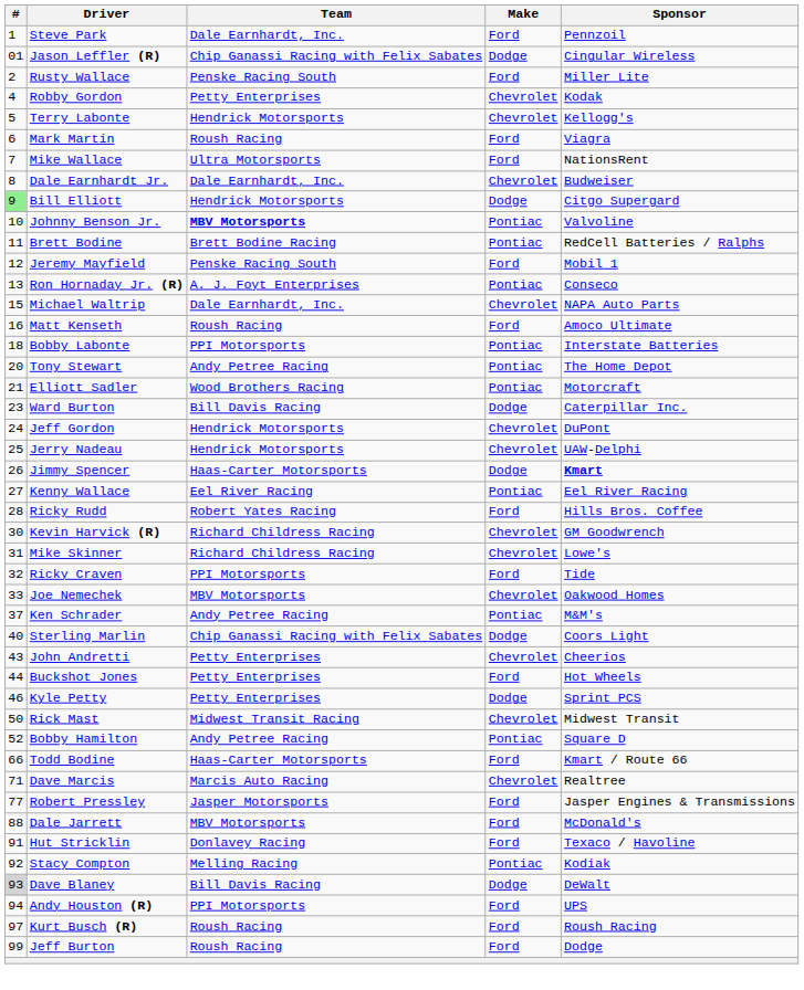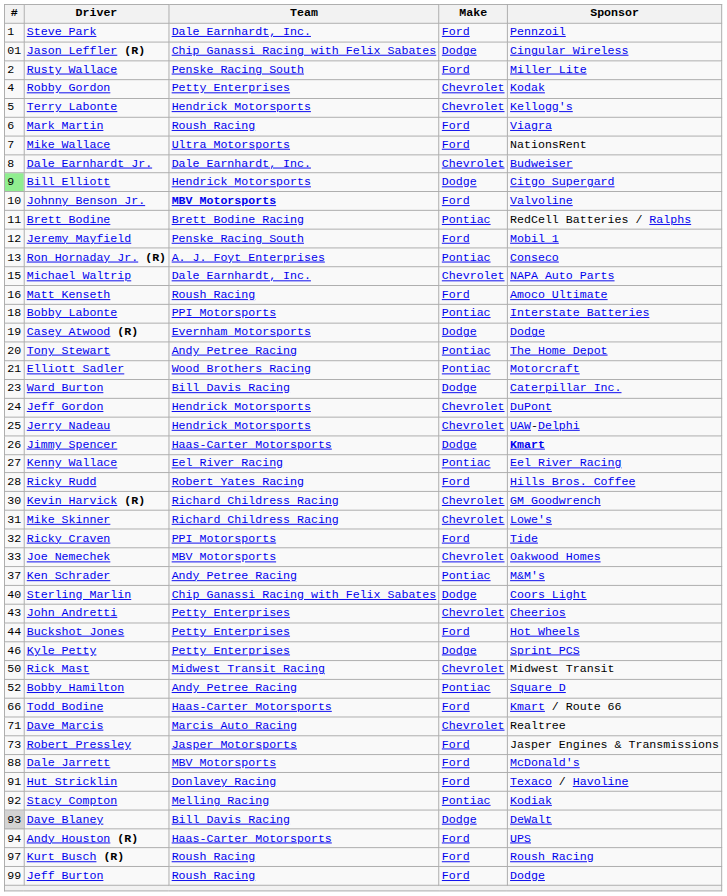Johnny Benson Jr. | Make: Pontiac -> Ford
+ row: 19 | Casey Atwood (R) | Evernham Motorsports | Dodge | Dodge
Robert Pressley | #: 77 -> 73
Andy Houston (R) | Team: PPI Motorsports -> Haas-Carter Motorsports
